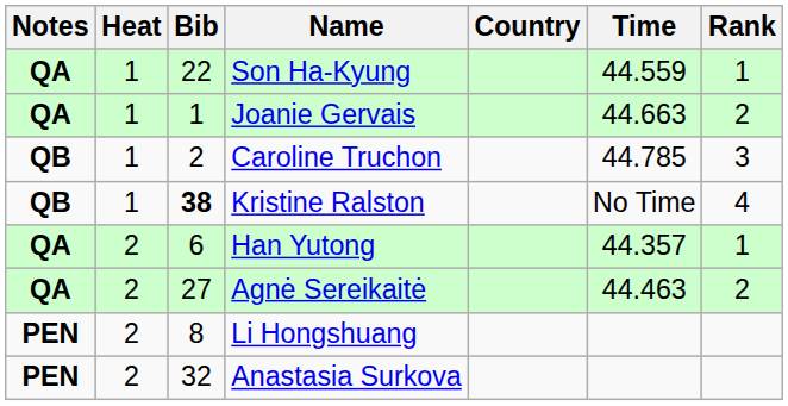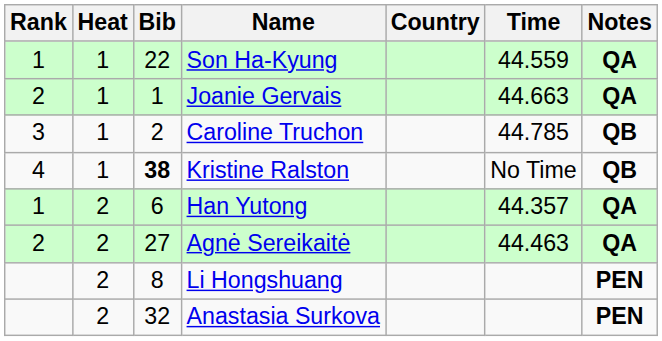columns swapped: Rank <-> Notes
